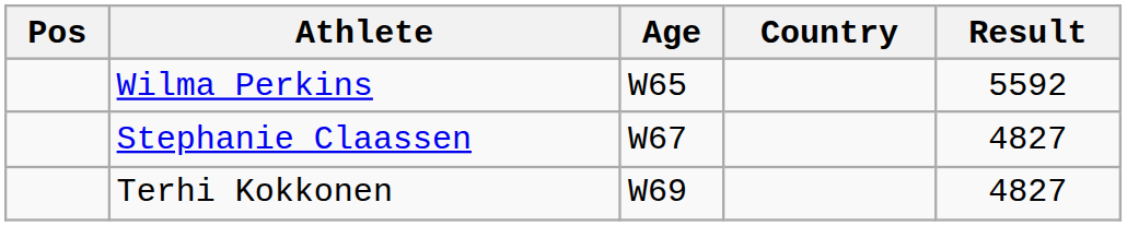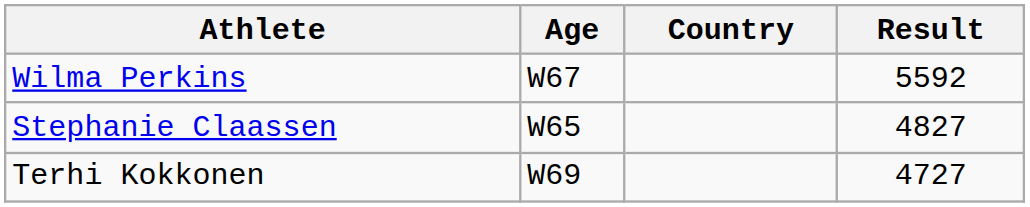- column: Pos
Wilma Perkins | Age: W65 -> W67
Stephanie Claassen | Age: W67 -> W65
Terhi Kokkonen | Result: 4827 -> 4727
